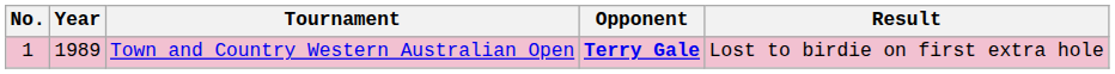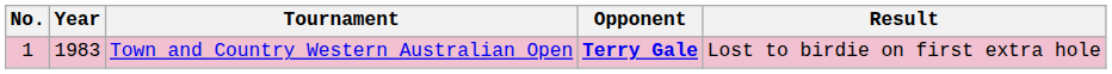Town and Country Western Australian Open | Year: 1989 -> 1983
